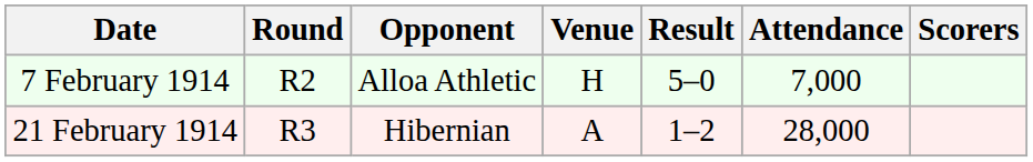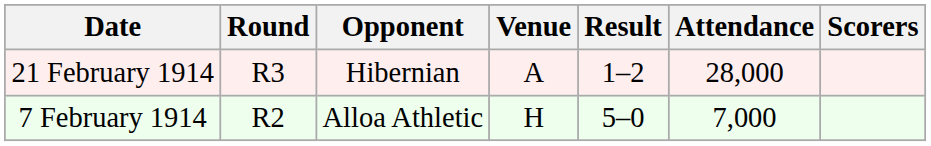rows swapped: 7 February 1914 <-> 21 February 1914
